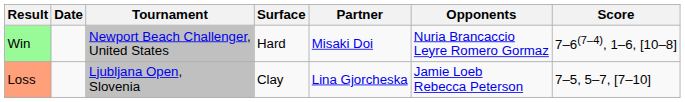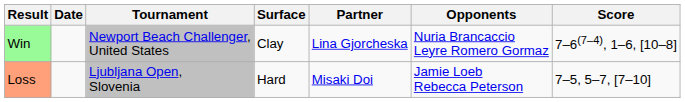Win | Surface: Hard -> Clay
Win | Partner: Misaki Doi -> Lina Gjorcheska
Loss | Surface: Clay -> Hard
Loss | Partner: Lina Gjorcheska -> Misaki Doi
